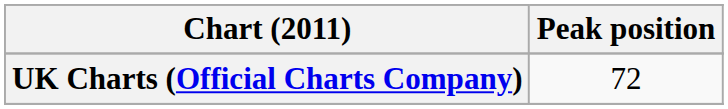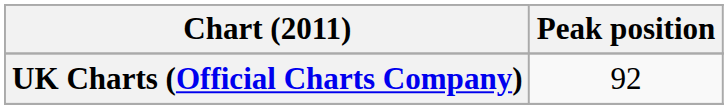UK Charts (Official Charts Company) | Peak position: 72 -> 92
